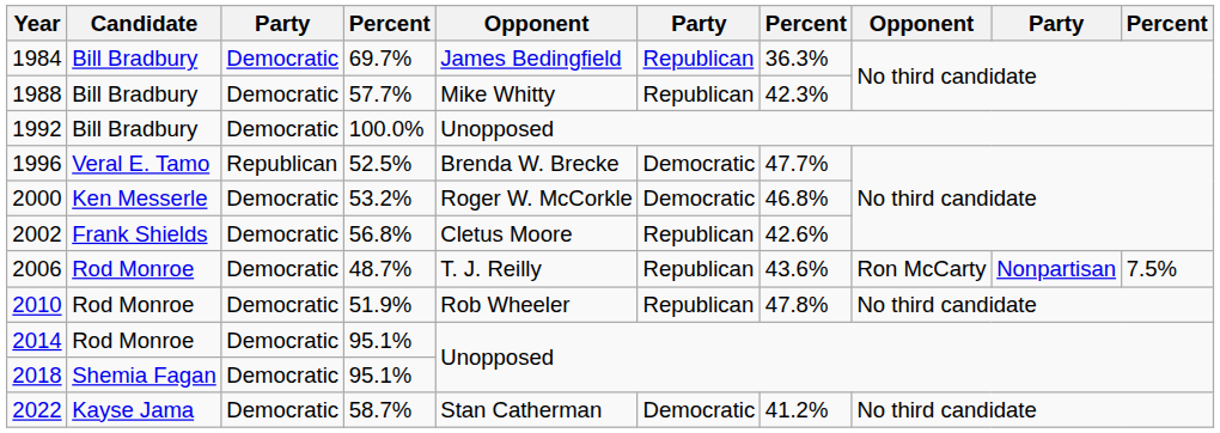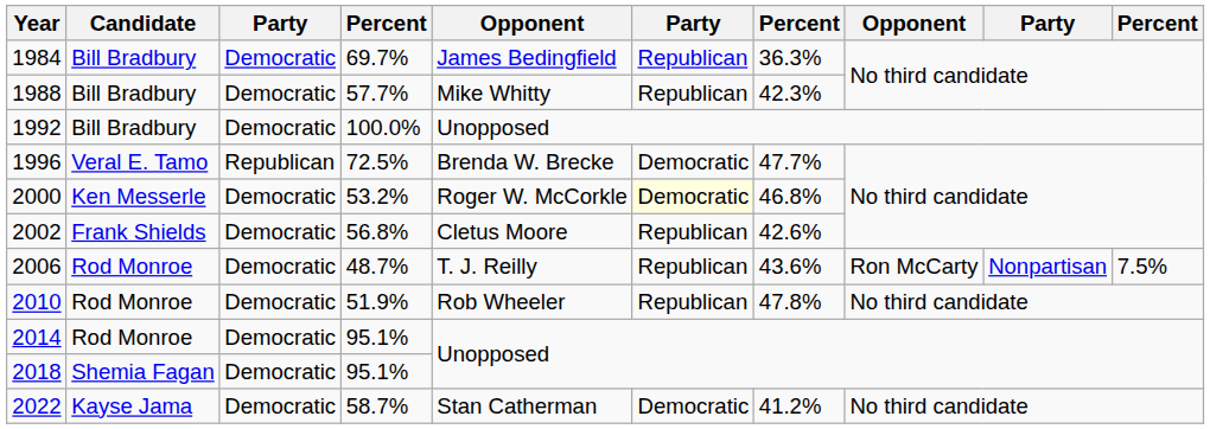1996 | column 4: 52.5% -> 72.5%
2000 | column 6: no background -> lightyellow background
